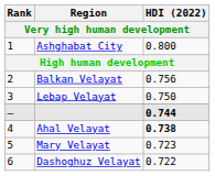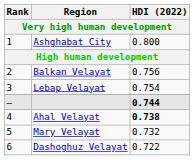Lebap Velayat | HDI (2022): 0.750 -> 0.754
Mary Velayat | HDI (2022): 0.723 -> 0.732
